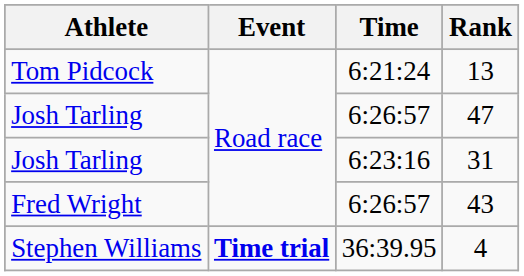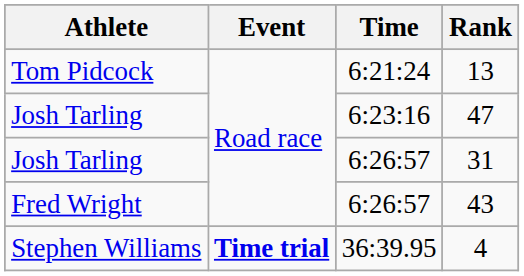47 | Time: 6:26:57 -> 6:23:16
31 | Time: 6:23:16 -> 6:26:57
